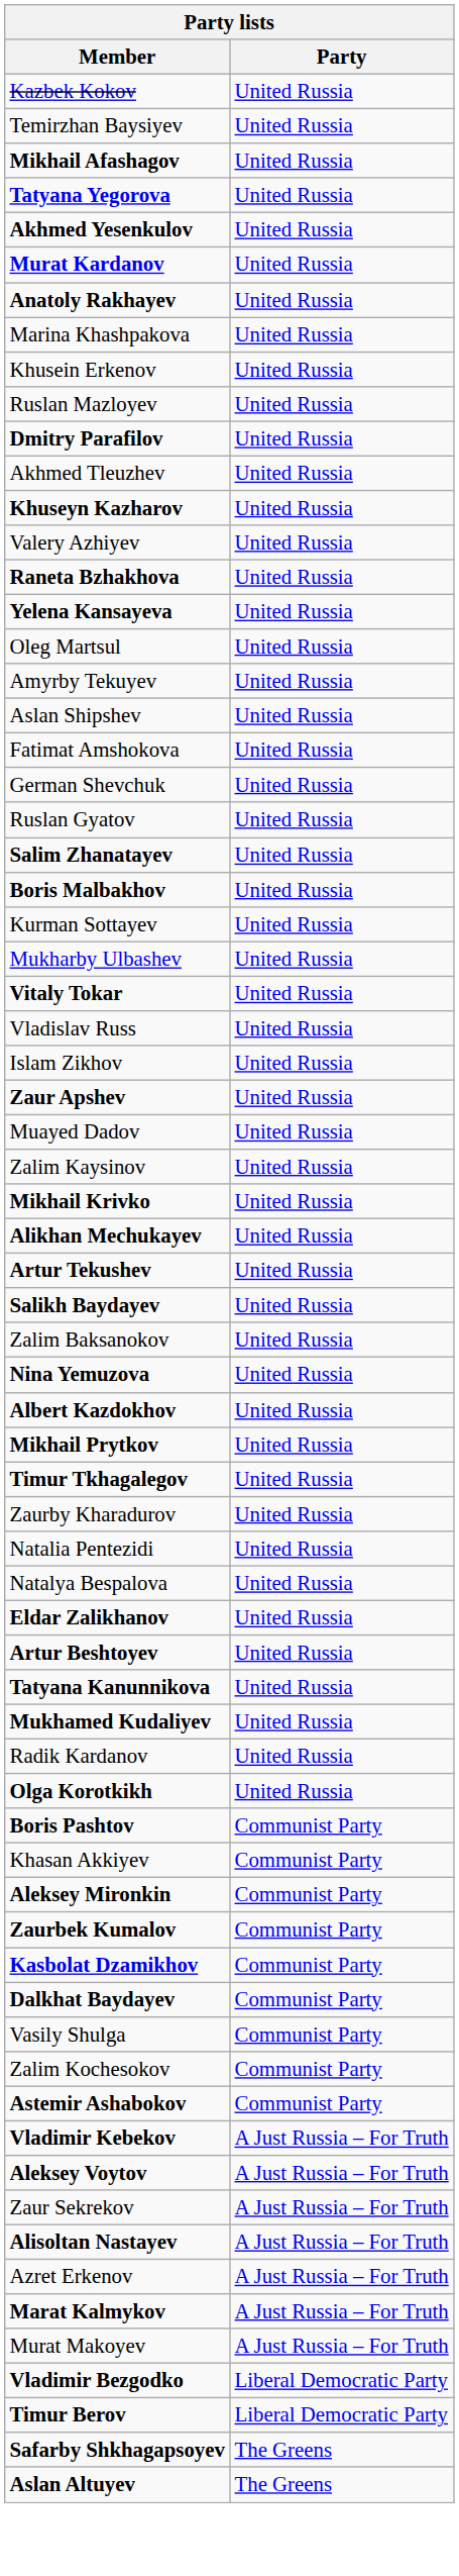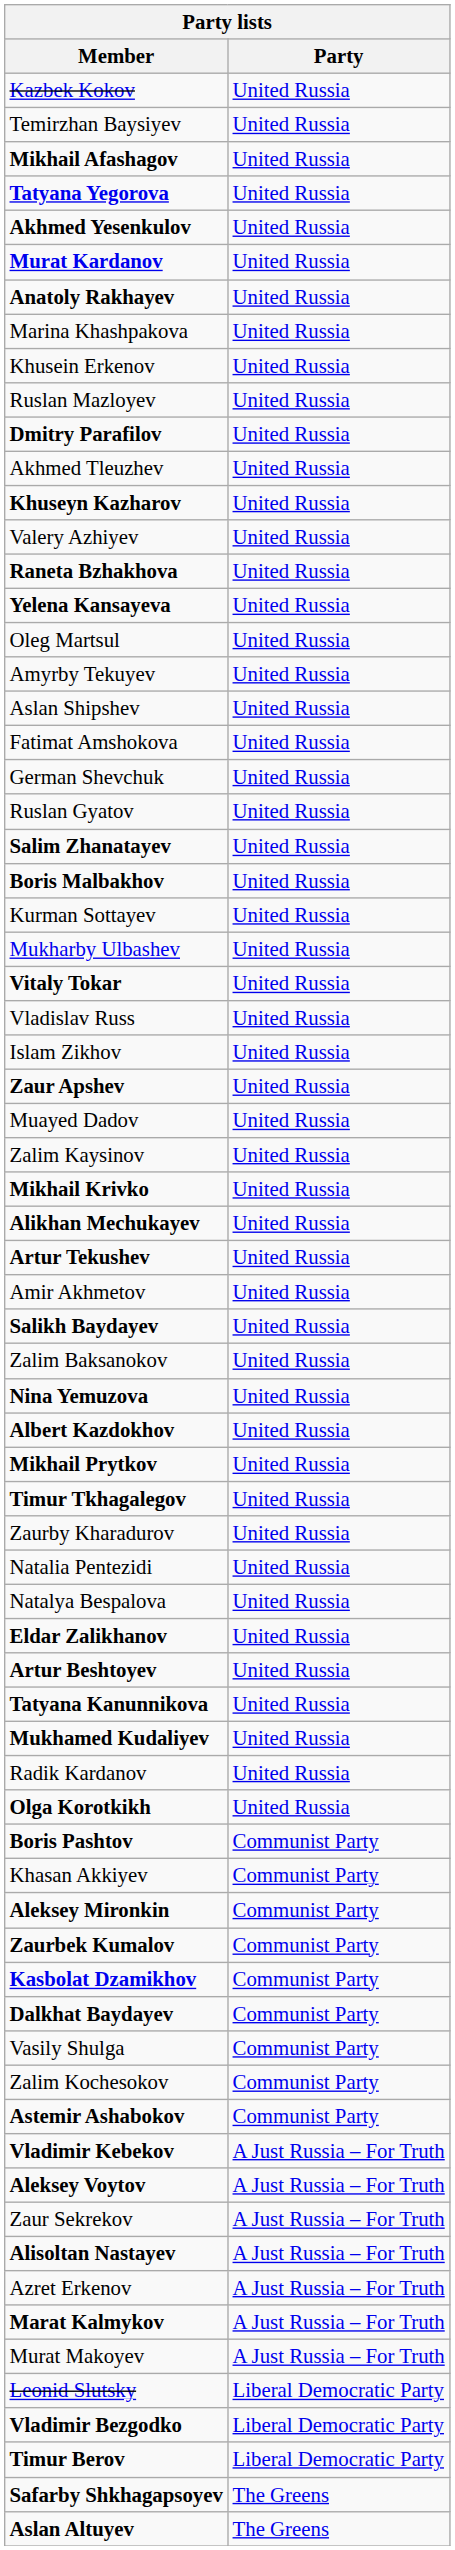+ row: Amir Akhmetov | United Russia
+ row: Leonid Slutsky | Liberal Democratic Party
